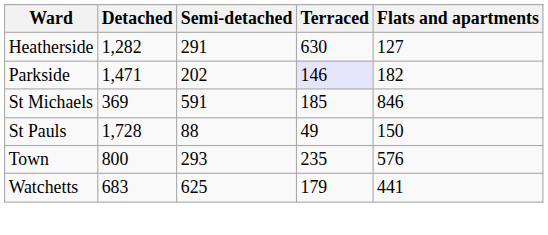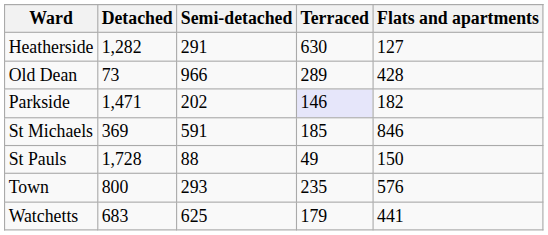+ row: Old Dean | 73 | 966 | 289 | 428
